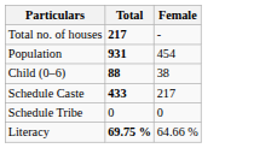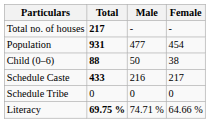+ column: Male | - | 477 | 50 | 216 | 0 | 74.71 %
